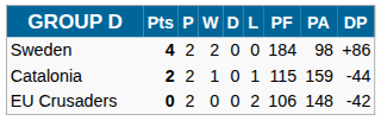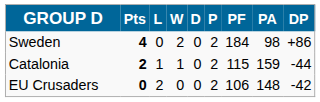columns swapped: P <-> L
